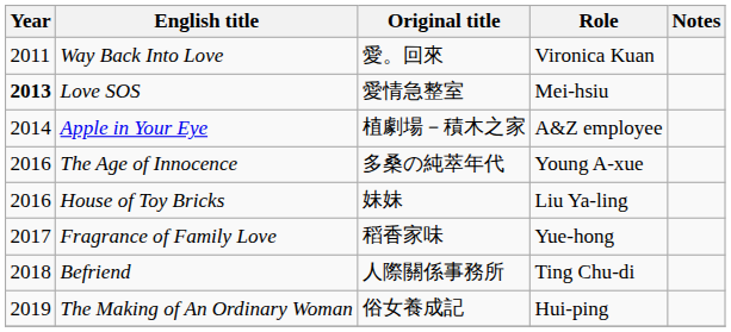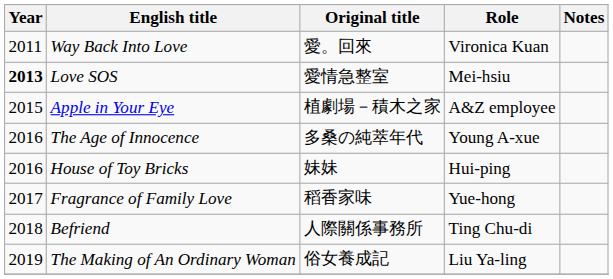Apple in Your Eye | Year: 2014 -> 2015
House of Toy Bricks | Role: Liu Ya-ling -> Hui-ping
The Making of An Ordinary Woman | Role: Hui-ping -> Liu Ya-ling
